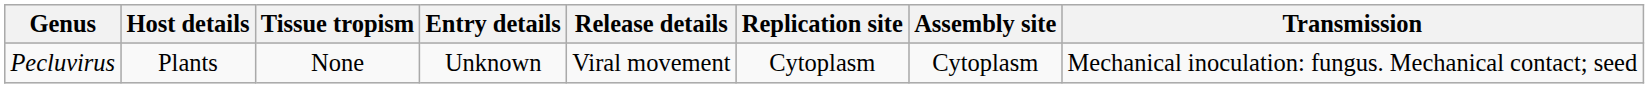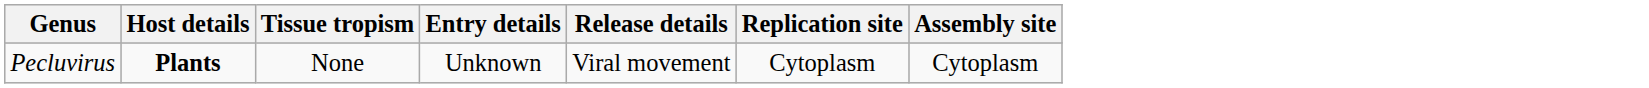- column: Transmission | Mechanical inoculation: fungus. Mechanical contact; seed
Pecluvirus | Host details: normal -> bold
